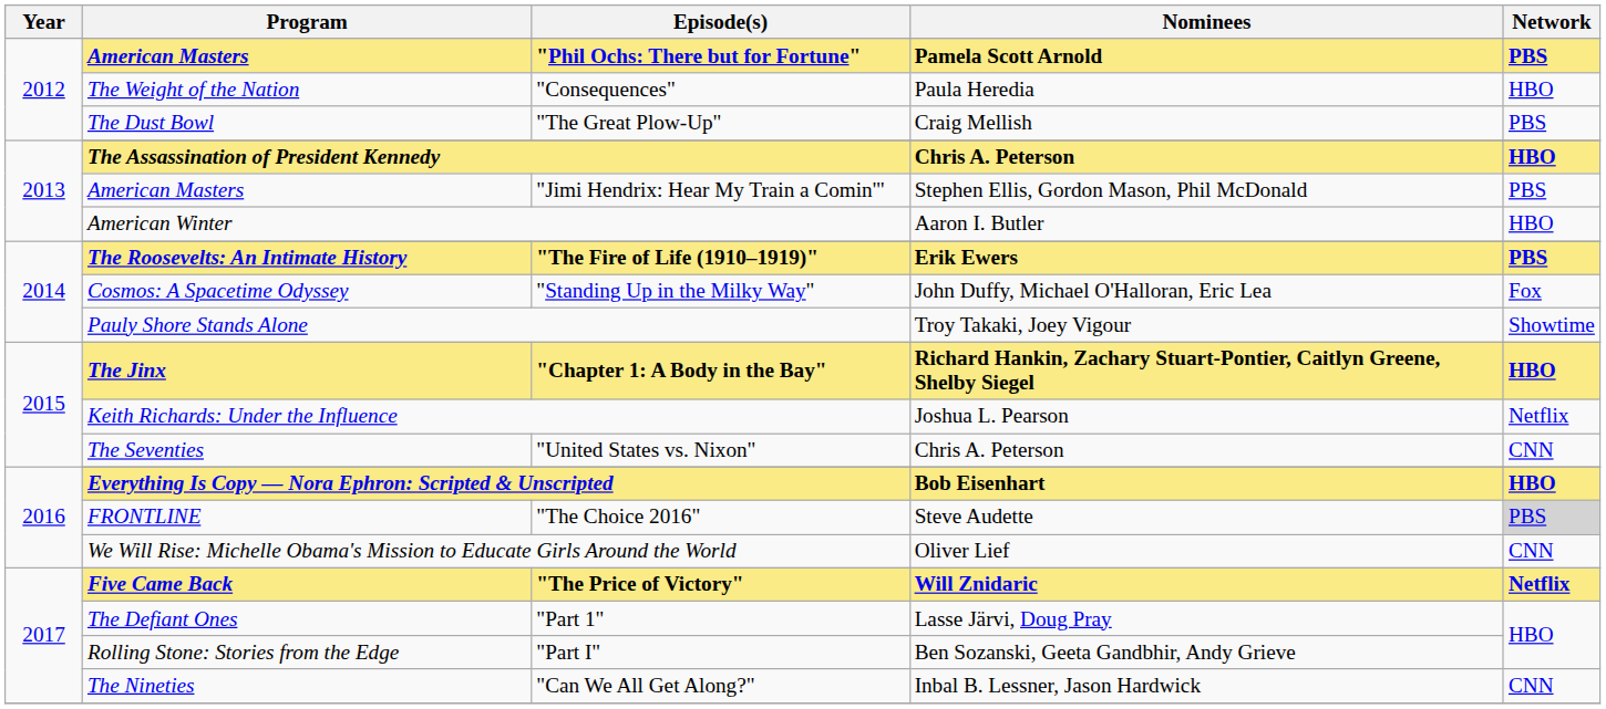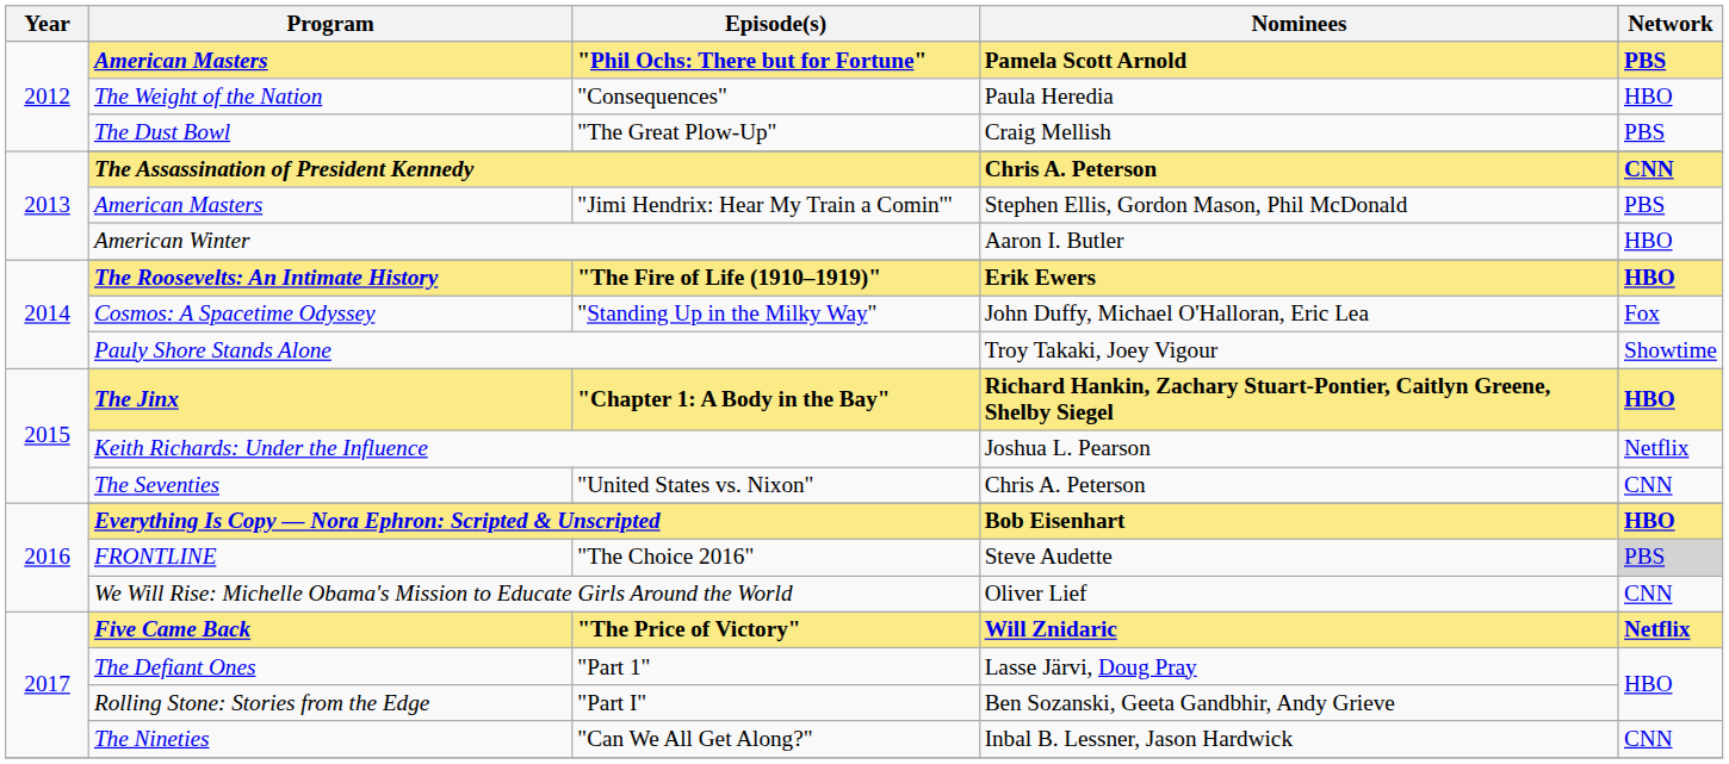The Assassination of President Kennedy | Network: HBO -> CNN
"The Fire of Life (1910–1919)" | Network: PBS -> HBO
